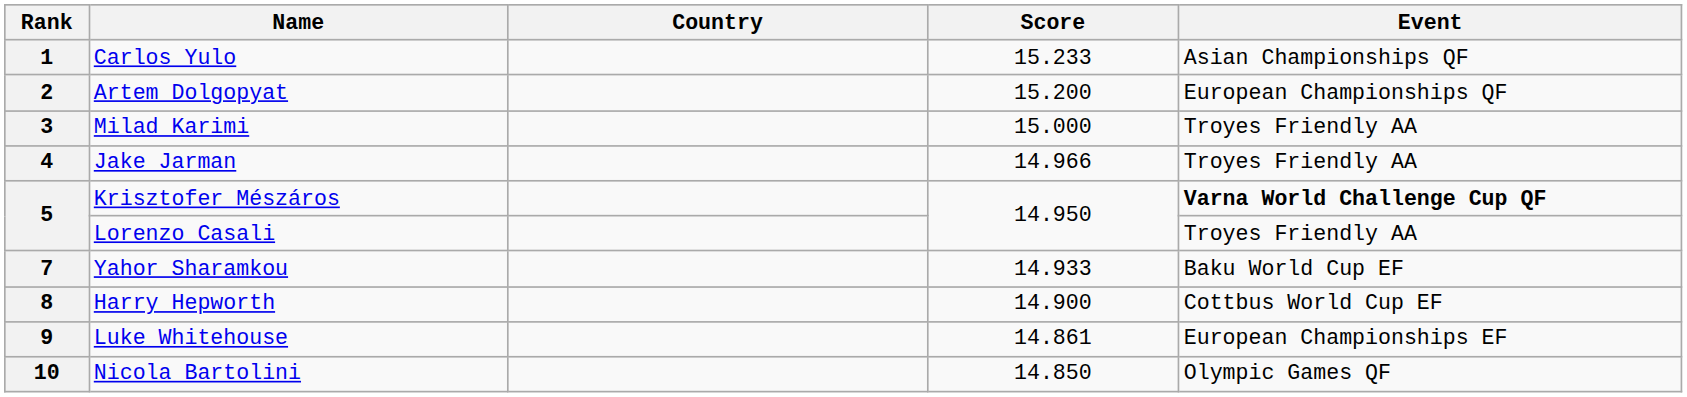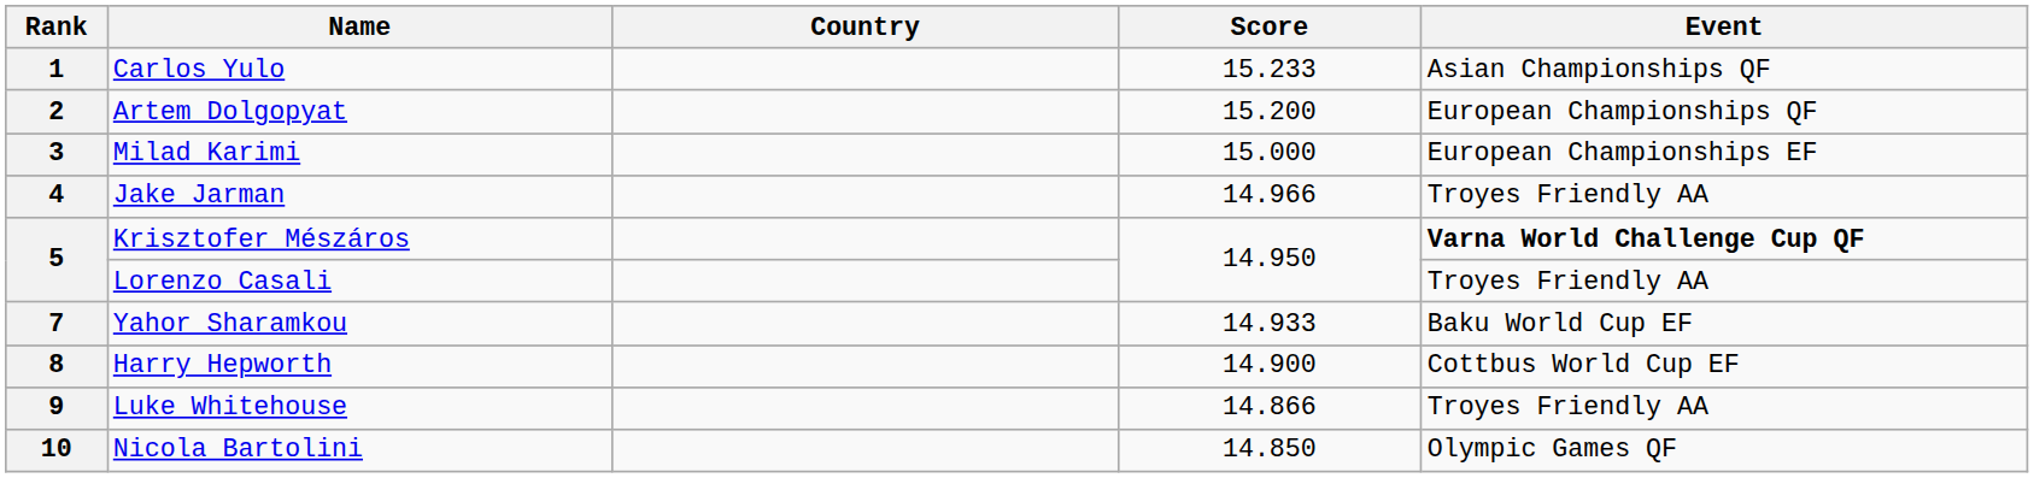3 | Event: Troyes Friendly AA -> European Championships EF
9 | Score: 14.861 -> 14.866
9 | Event: European Championships EF -> Troyes Friendly AA
